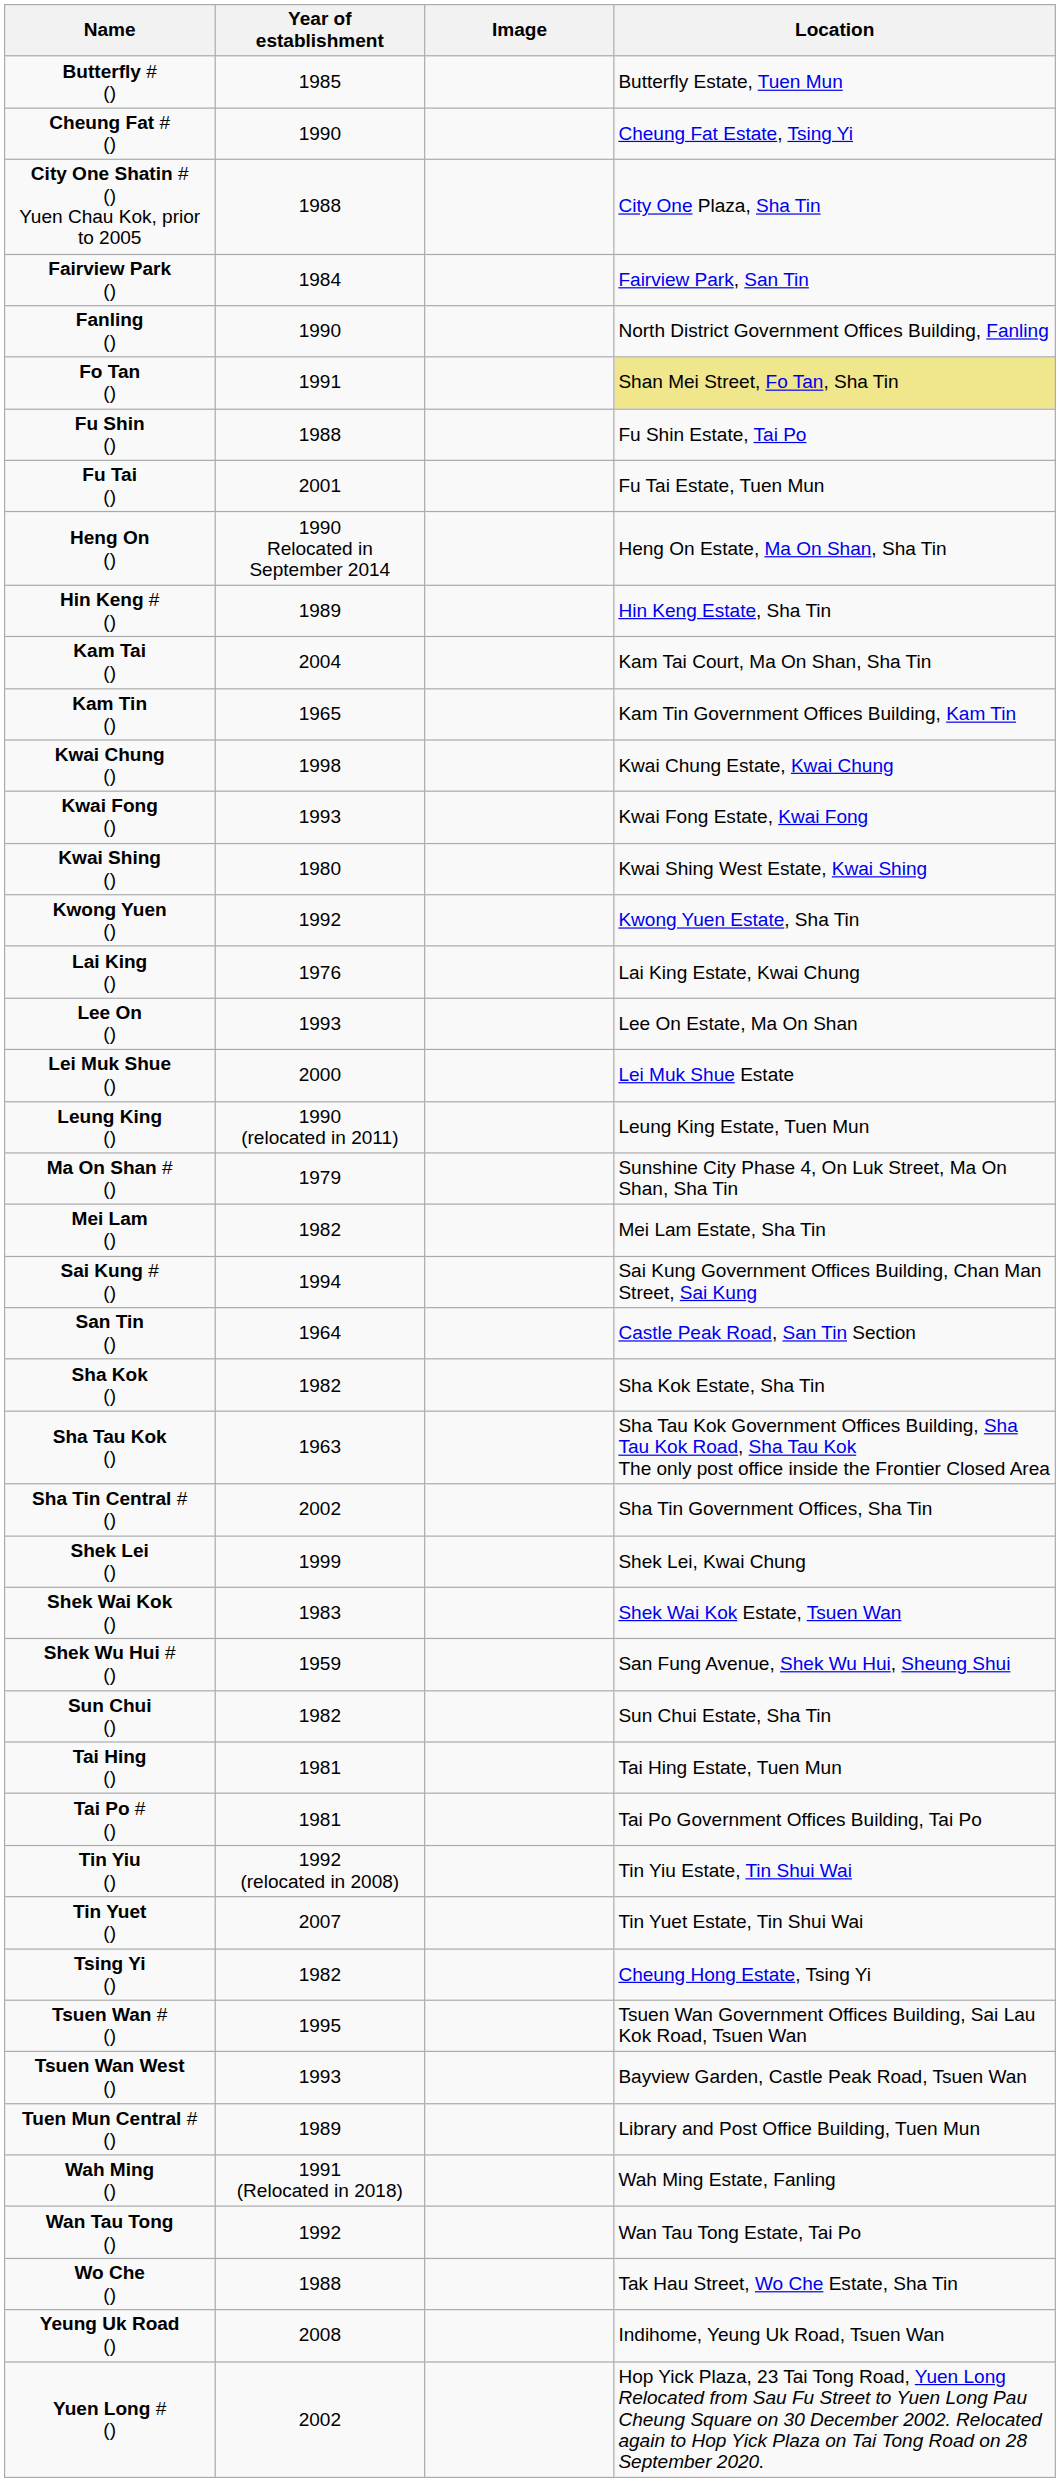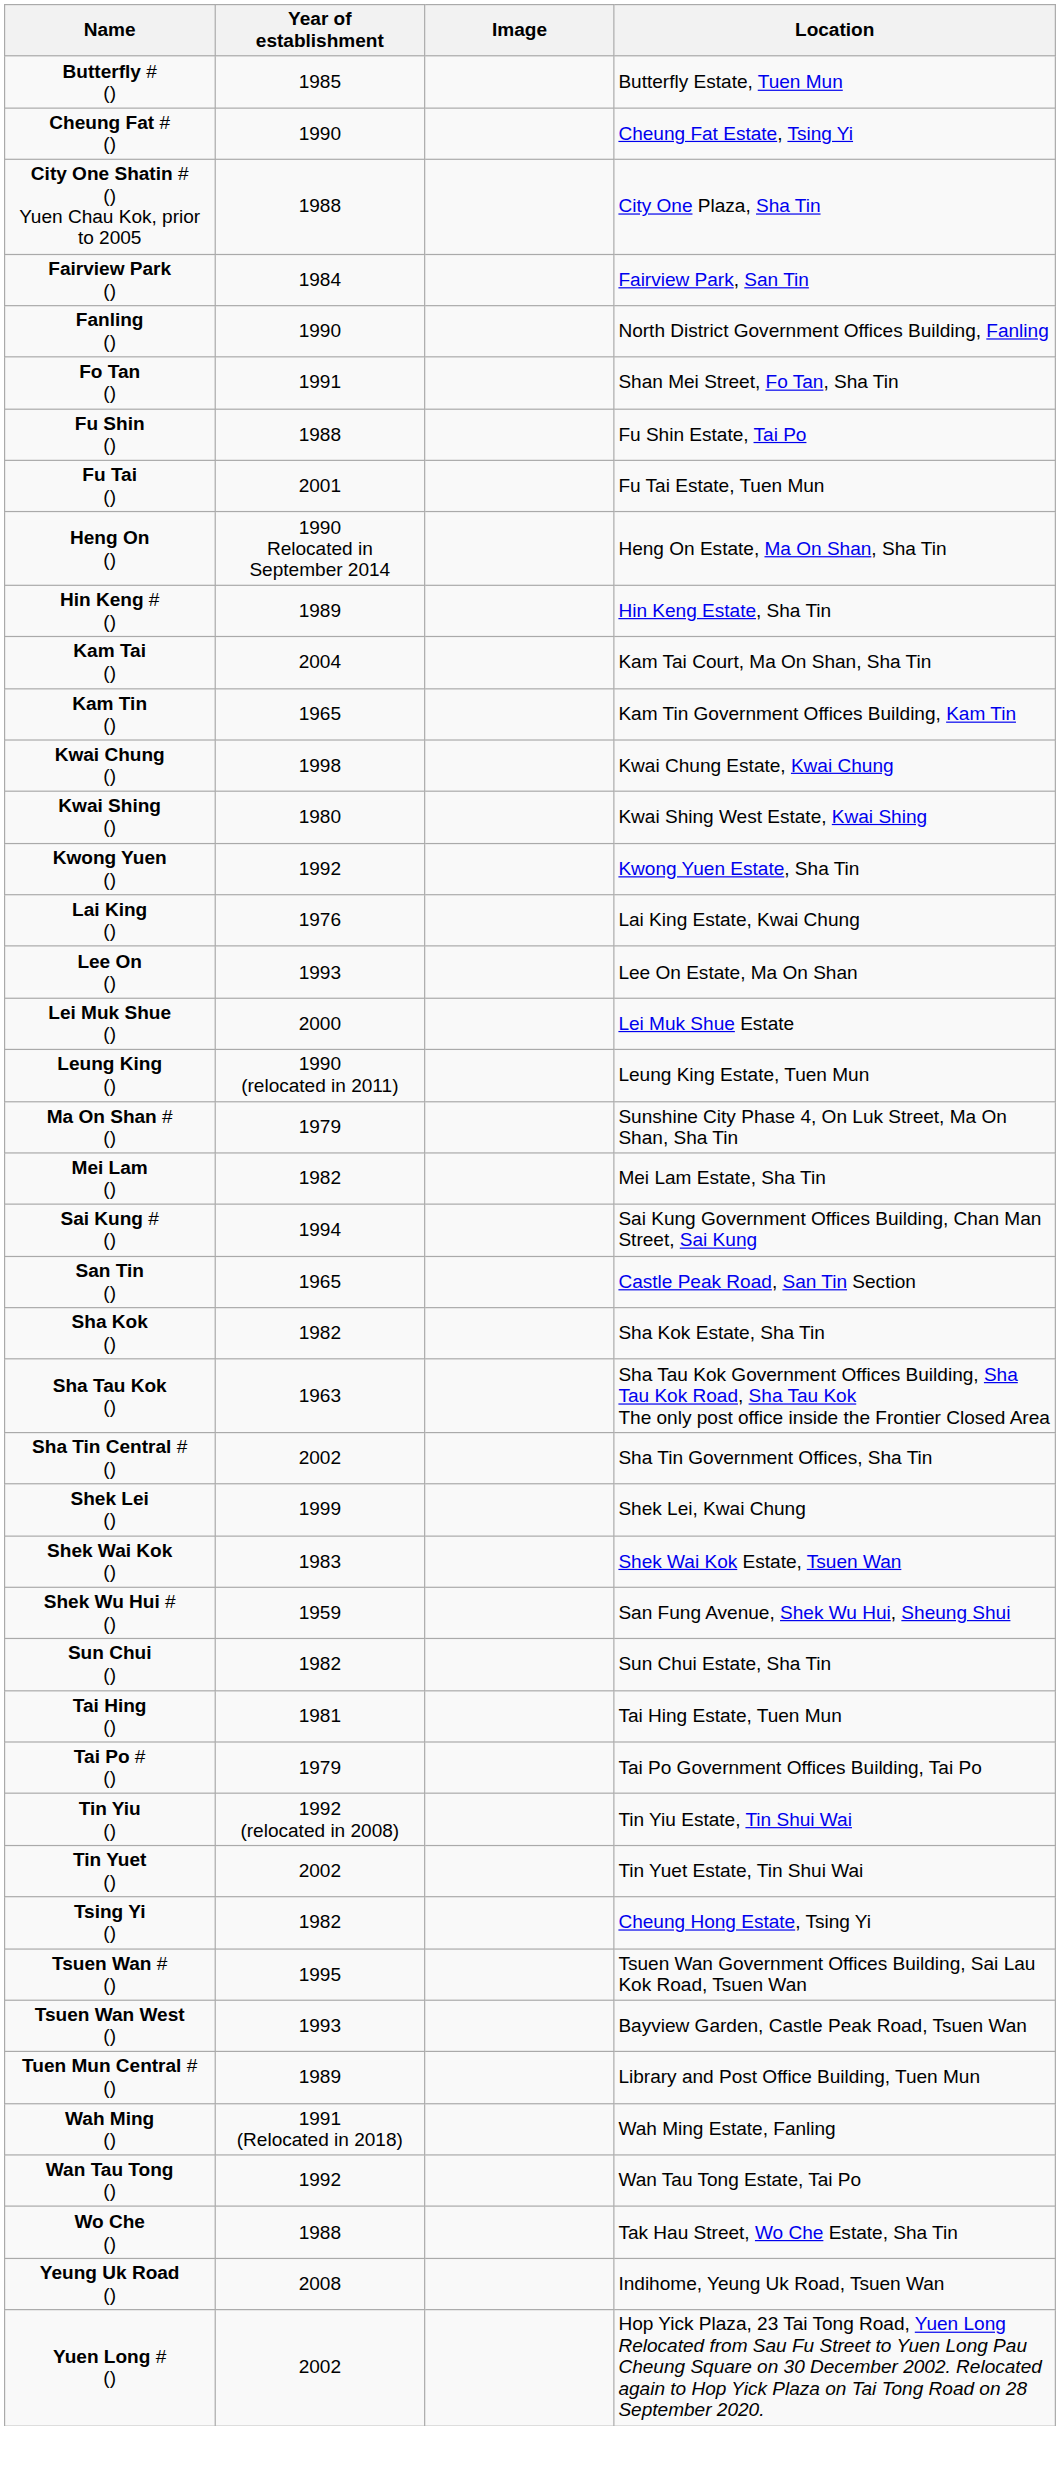Fo Tan () | Location: khaki background -> no background
- row: Kwai Fong () | 1993 | Kwai Fong Estate, Kwai Fong
San Tin () | Year of establishment: 1964 -> 1965
Tai Po # () | Year of establishment: 1981 -> 1979
Tin Yuet () | Year of establishment: 2007 -> 2002
